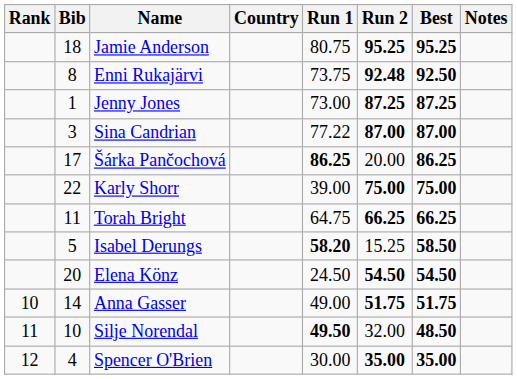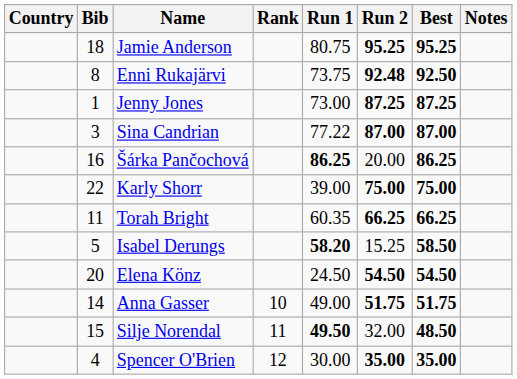columns swapped: Rank <-> Country
Šárka Pančochová | Bib: 17 -> 16
Torah Bright | Run 1: 64.75 -> 60.35
Silje Norendal | Bib: 10 -> 15
